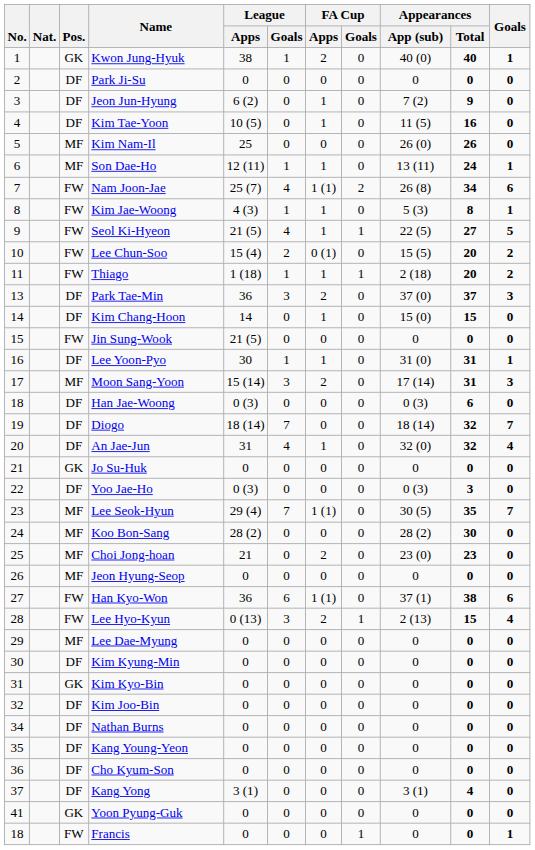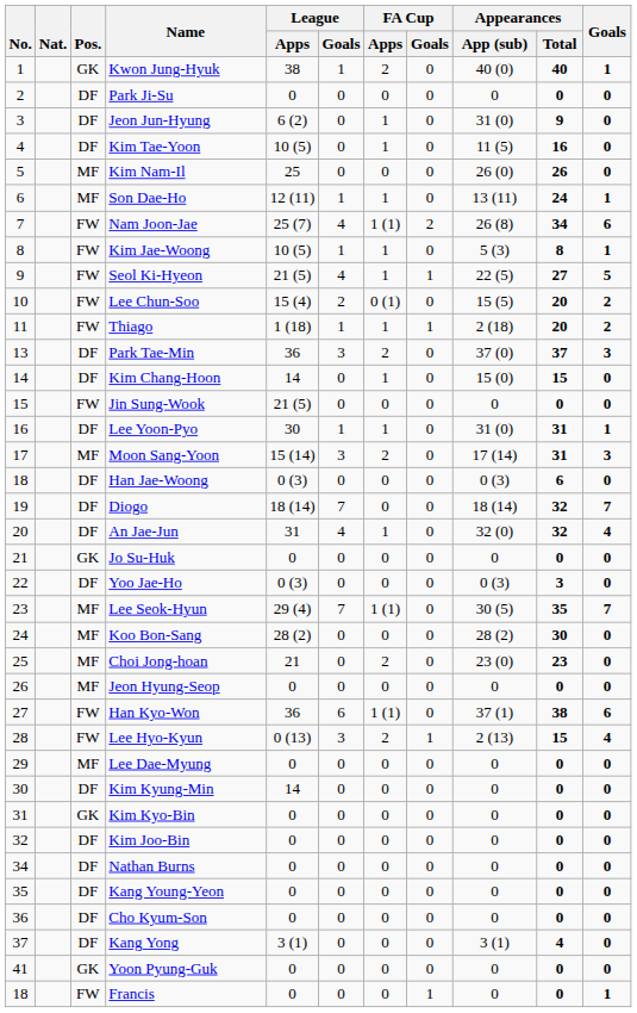Jeon Jun-Hyung | Appearances / App (sub): 7 (2) -> 31 (0)
Kim Jae-Woong | League / Apps: 4 (3) -> 10 (5)
Kim Kyung-Min | League / Apps: 0 -> 14
